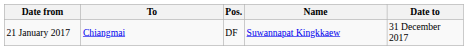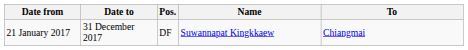columns swapped: Date to <-> To
